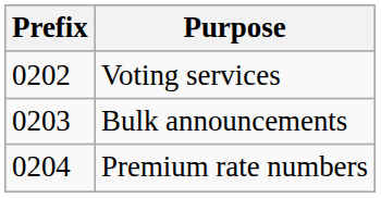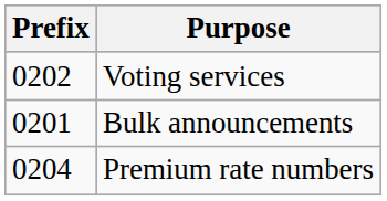Bulk announcements | Prefix: 0203 -> 0201
